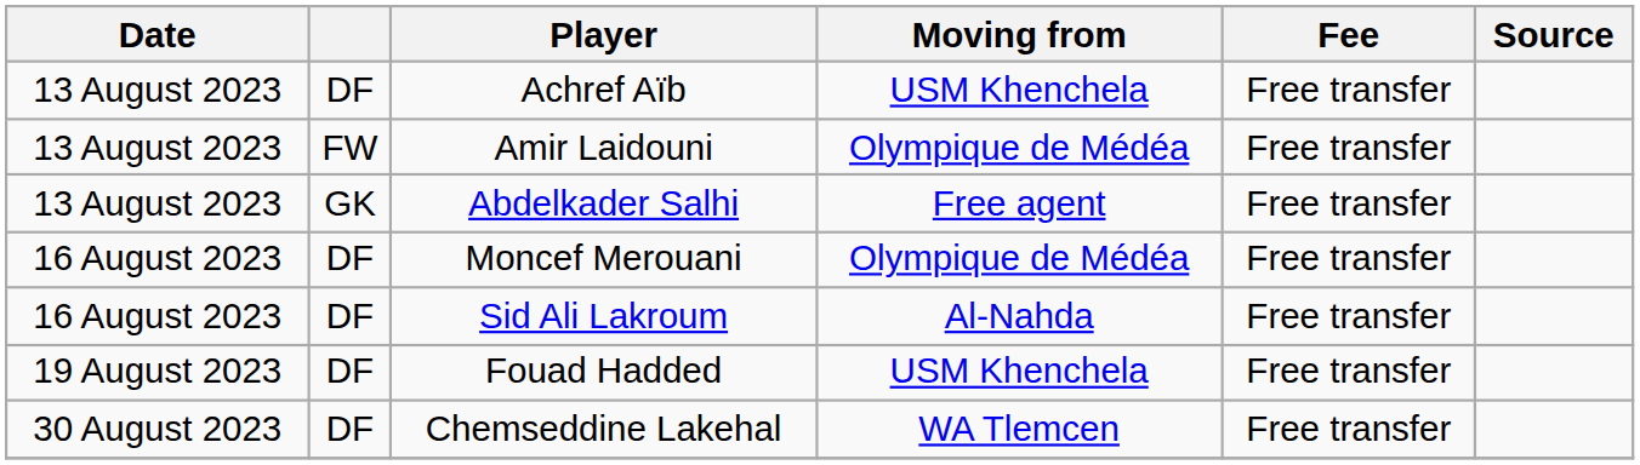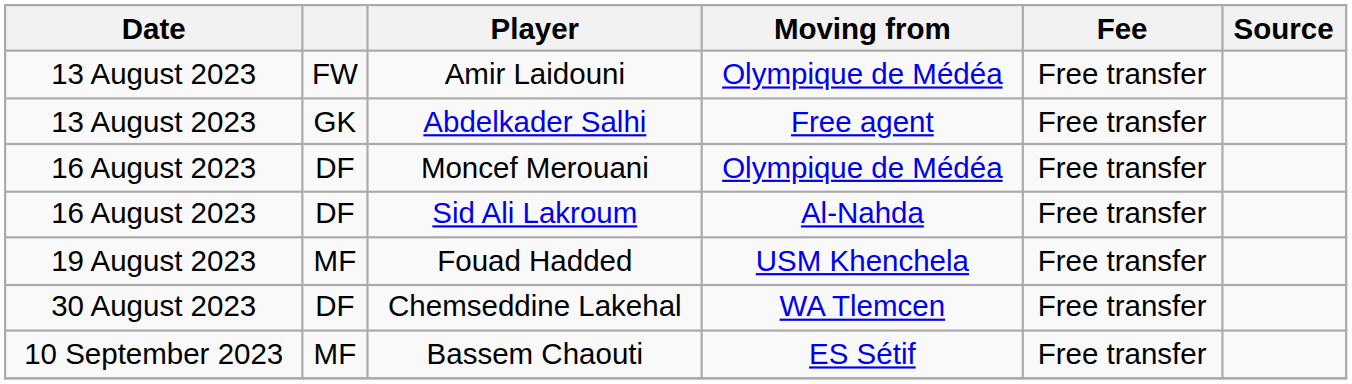- row: 13 August 2023 | DF | Achref Aïb | USM Khenchela | Free transfer
Fouad Hadded | column 2: DF -> MF
+ row: 10 September 2023 | MF | Bassem Chaouti | ES Sétif | Free transfer
